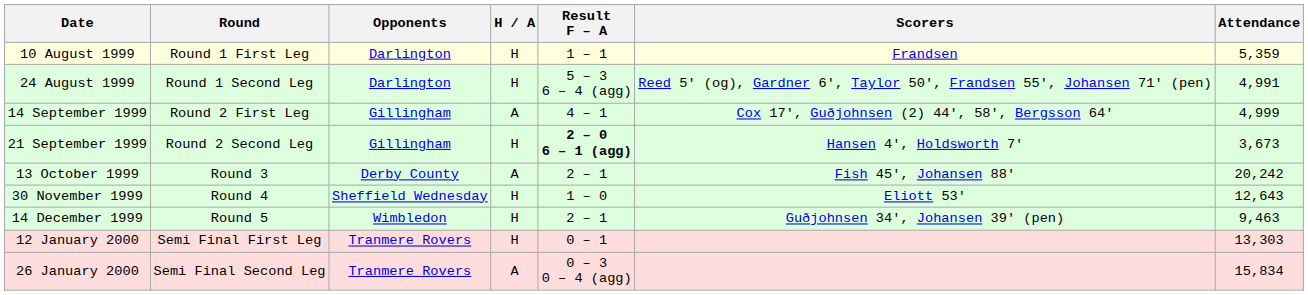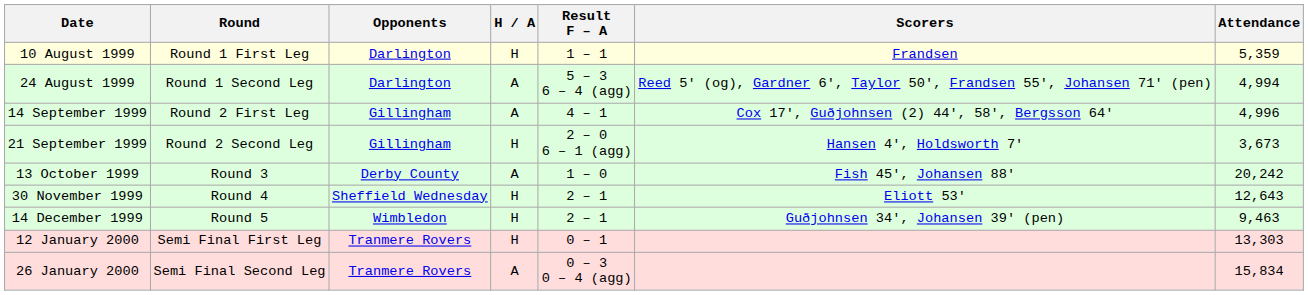24 August 1999 | H / A: H -> A
24 August 1999 | Attendance: 4,991 -> 4,994
14 September 1999 | Attendance: 4,999 -> 4,996
21 September 1999 | Result F – A: bold -> normal
13 October 1999 | Result F – A: 2 – 1 -> 1 – 0
30 November 1999 | Result F – A: 1 – 0 -> 2 – 1
